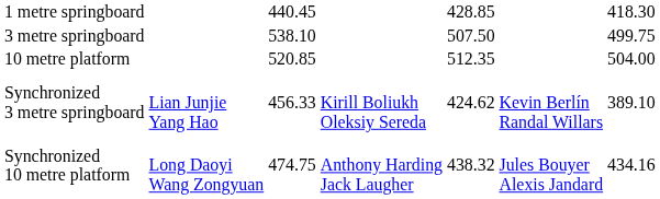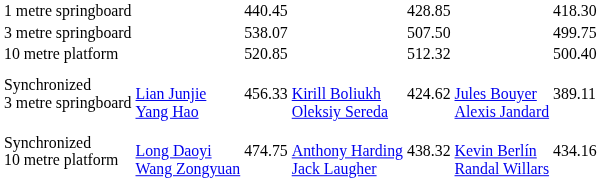3 metre springboard | column 3: 538.10 -> 538.07
10 metre platform | column 5: 512.35 -> 512.32
10 metre platform | column 7: 504.00 -> 500.40
Synchronized 3 metre springboard | column 6: Kevin Berlín Randal Willars -> Jules Bouyer Alexis Jandard
Synchronized 3 metre springboard | column 7: 389.10 -> 389.11
Synchronized 10 metre platform | column 6: Jules Bouyer Alexis Jandard -> Kevin Berlín Randal Willars
